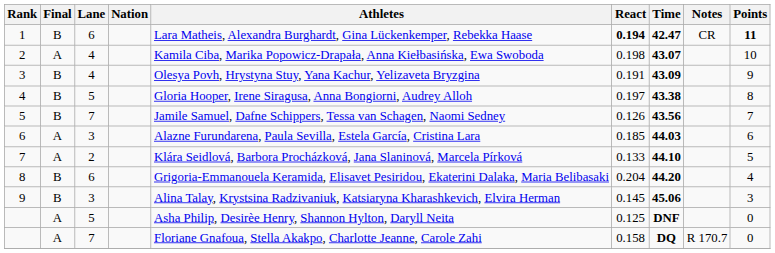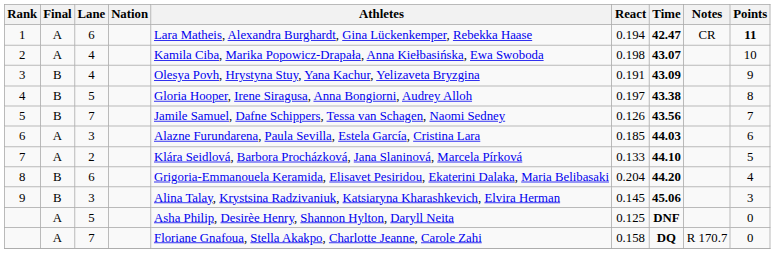1 | Final: B -> A
1 | React: bold -> normal
